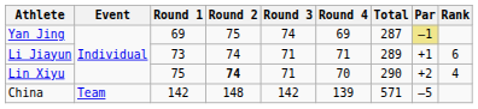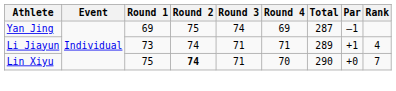Yan Jing | Par: khaki background -> no background
Li Jiayun | Rank: 6 -> 4
Lin Xiyu | Par: +2 -> +0
Lin Xiyu | Rank: 4 -> 7
- row: China | Team | 142 | 148 | 142 | 139 | 571 | –5
